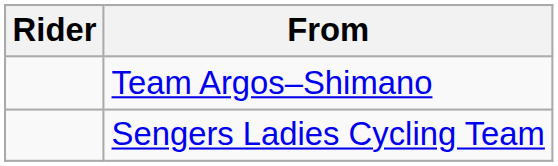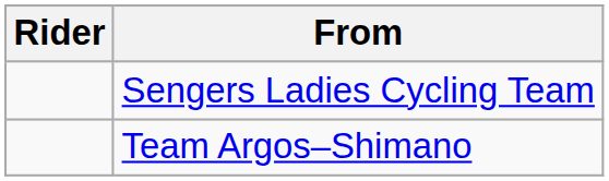rows swapped: Team Argos–Shimano <-> Sengers Ladies Cycling Team
